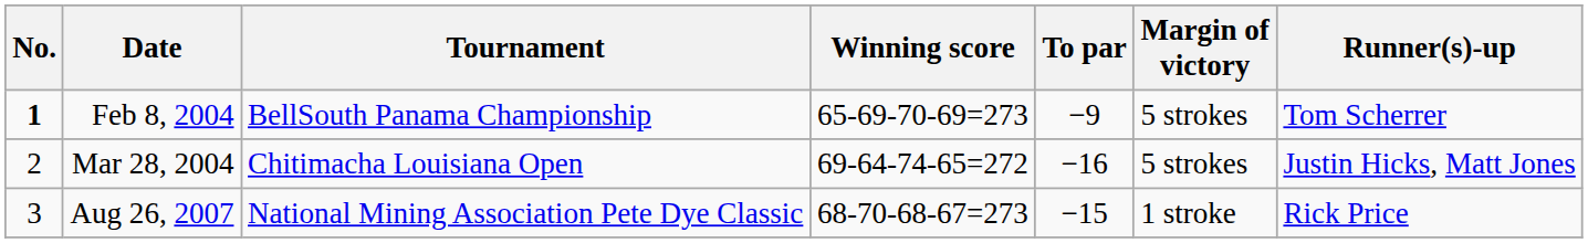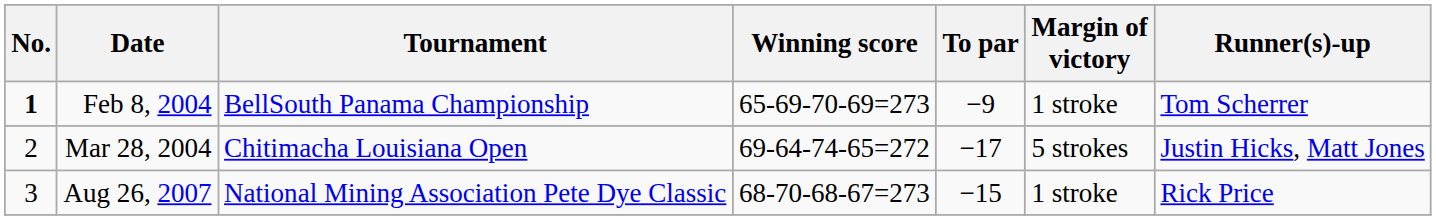Feb 8, 2004 | Margin of victory: 5 strokes -> 1 stroke
Mar 28, 2004 | To par: −16 -> −17
